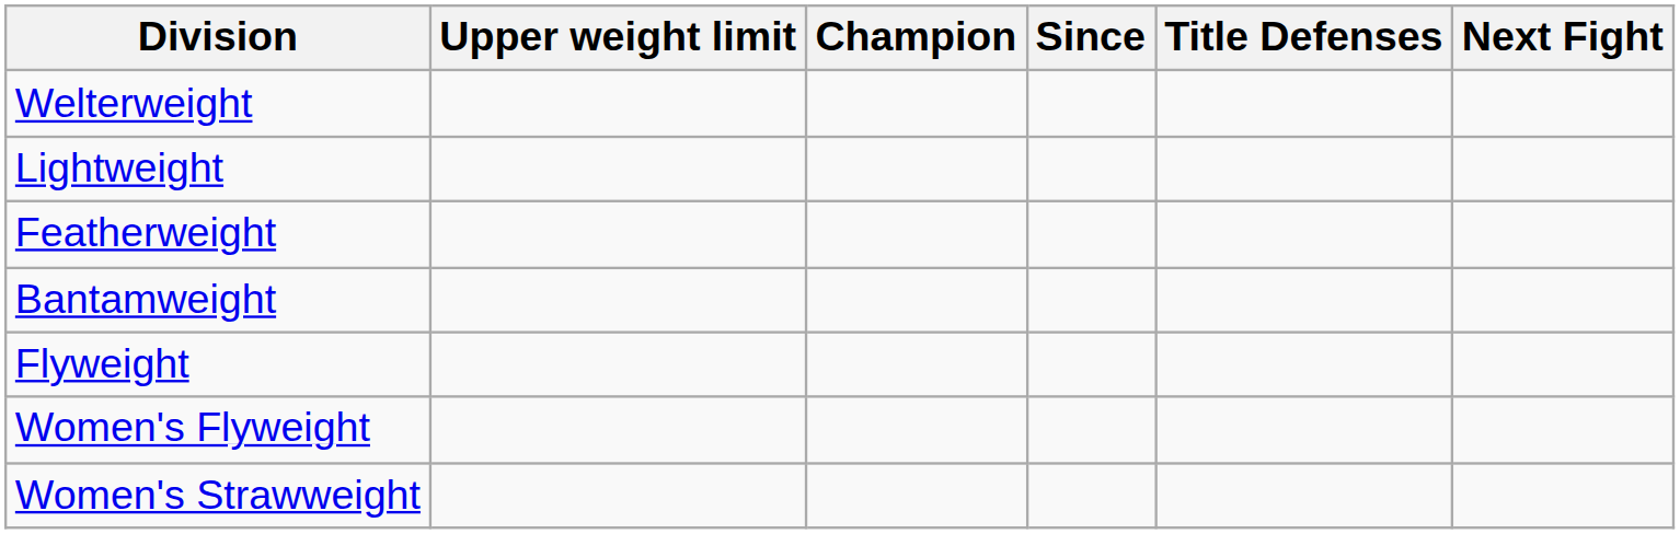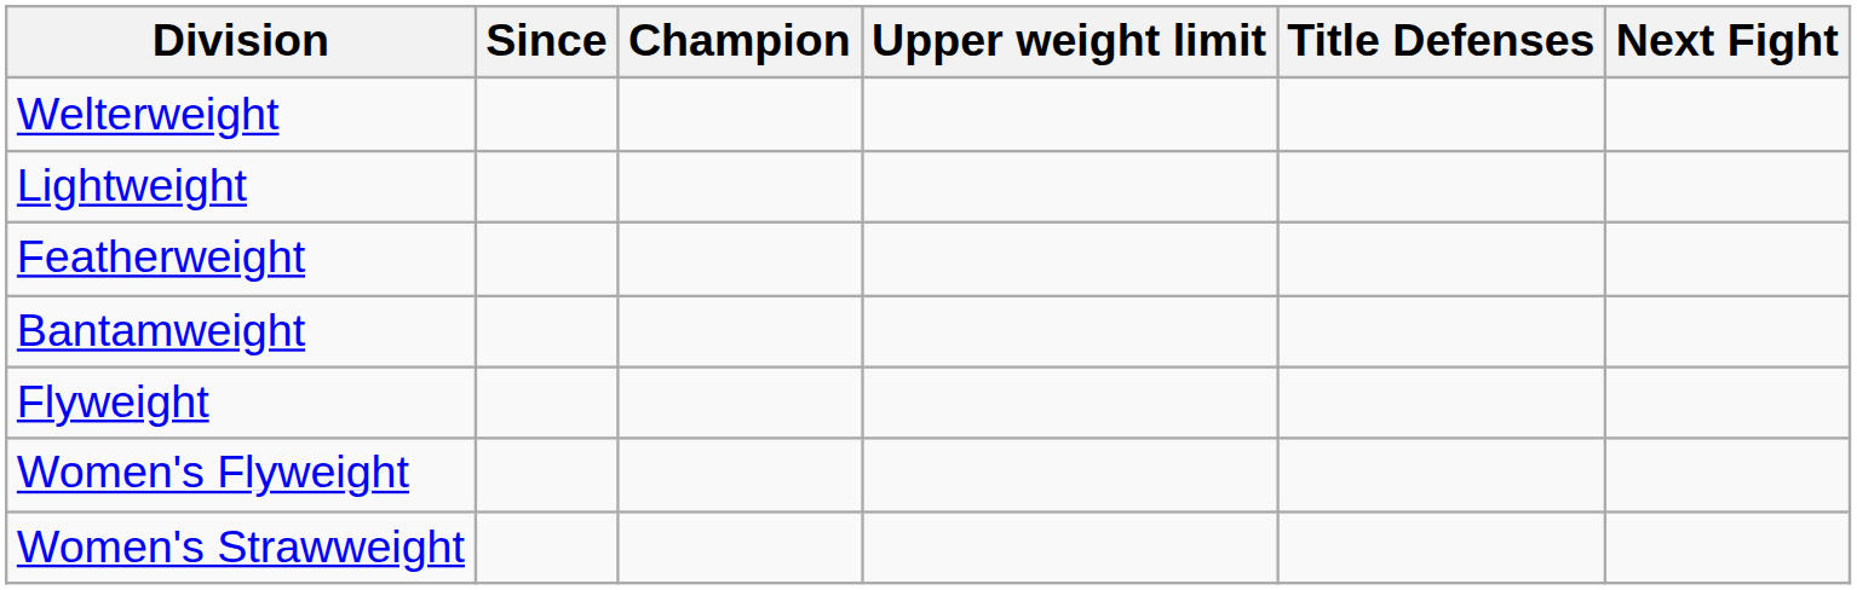columns swapped: Upper weight limit <-> Since
